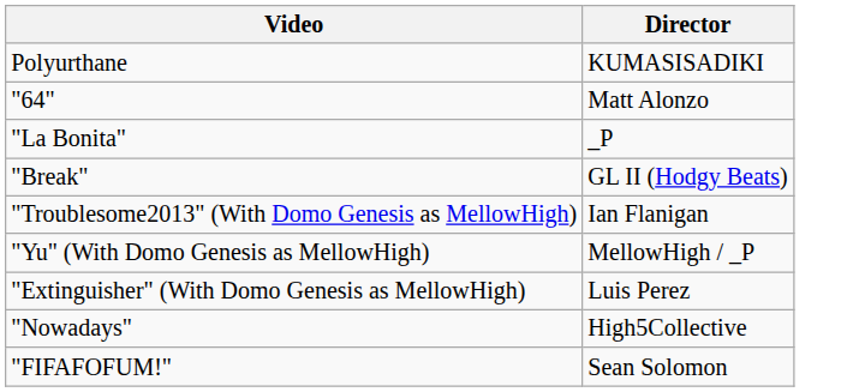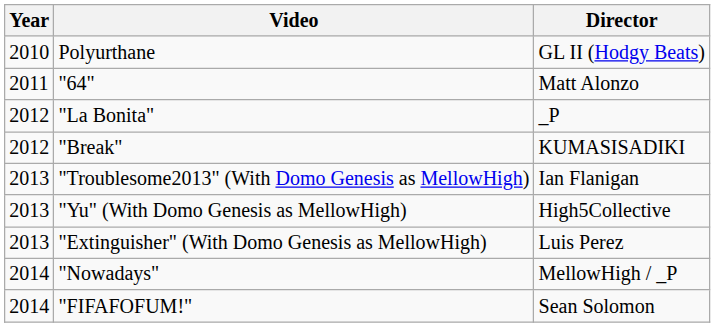+ column: Year | 2010 | 2011 | 2012 | 2012 | 2013 | 2013 | 2013 | 2014 | 2014
Polyurthane | Director: KUMASISADIKI -> GL II (Hodgy Beats)
"Break" | Director: GL II (Hodgy Beats) -> KUMASISADIKI
"Yu" (With Domo Genesis as MellowHigh) | Director: MellowHigh / _P -> High5Collective
"Nowadays" | Director: High5Collective -> MellowHigh / _P
